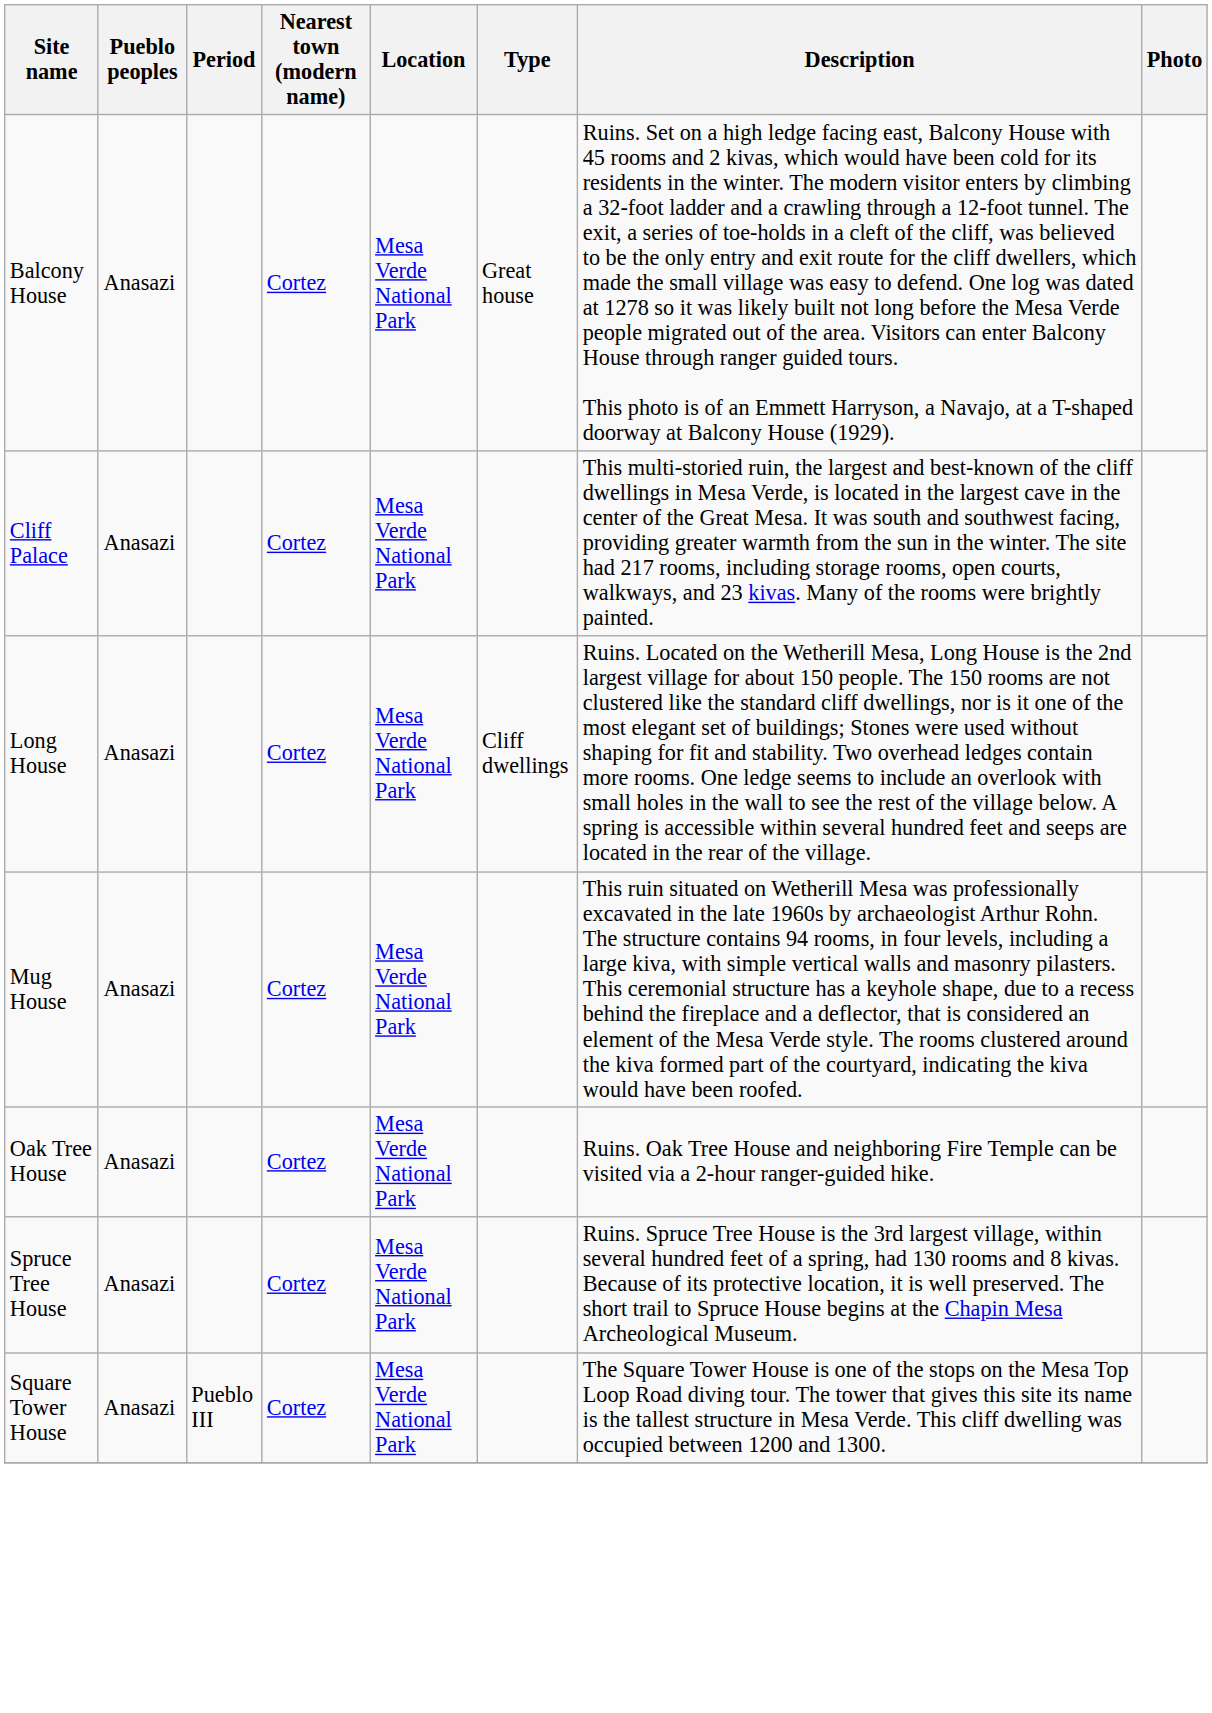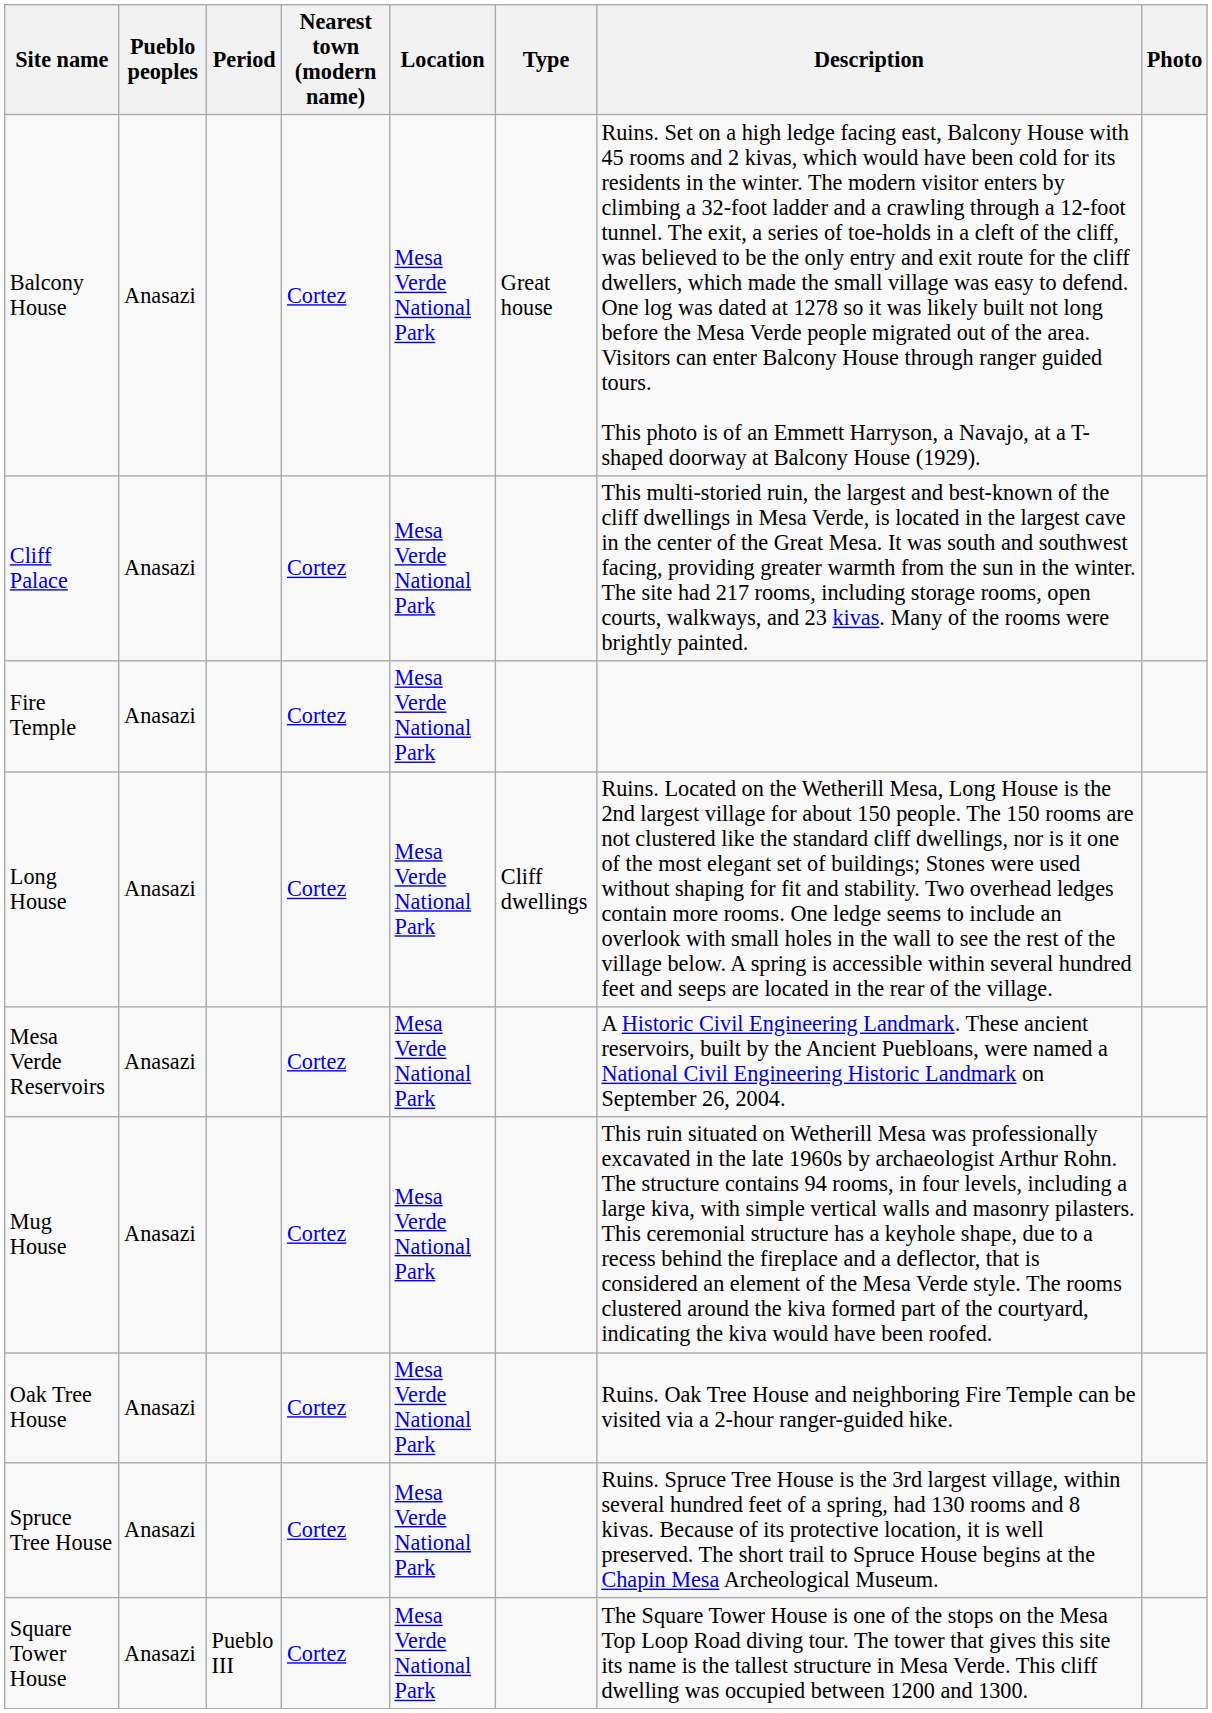+ row: Fire Temple | Anasazi | Cortez | Mesa Verde National Park
+ row: Mesa Verde Reservoirs | Anasazi | Cortez | Mesa Verde National Park | A Historic Civil Engineering Landmark. These ancient reservoirs, built by the Ancient Puebloans, were named a National Civil Engineering Historic Landmark on September 26, 2004.
